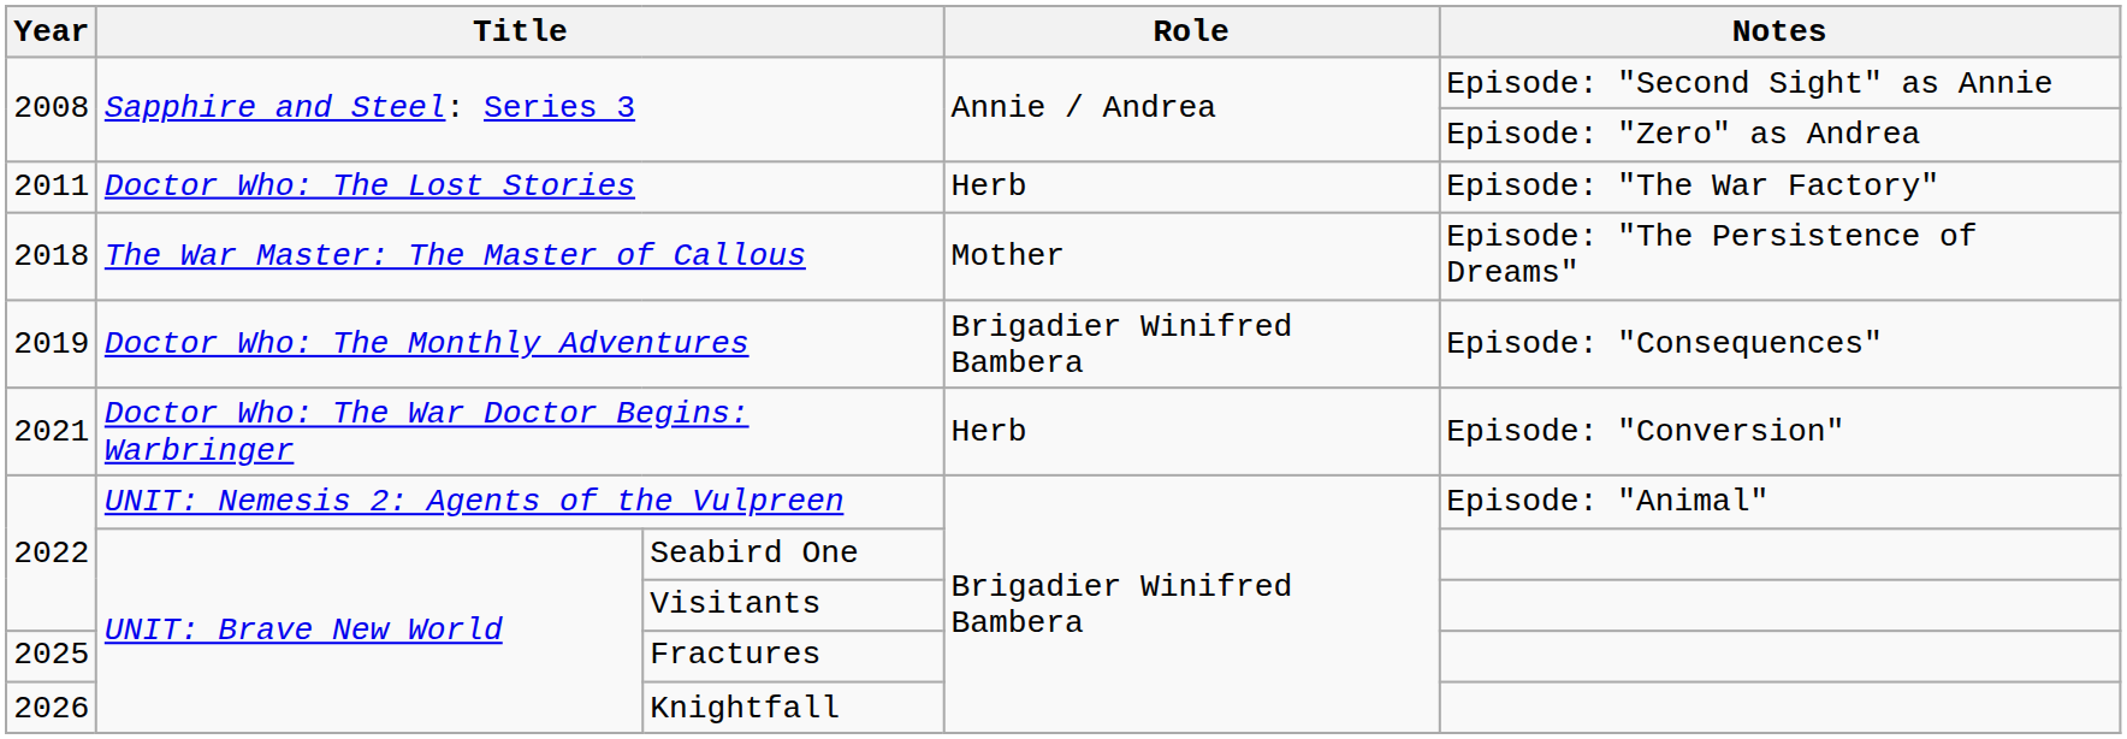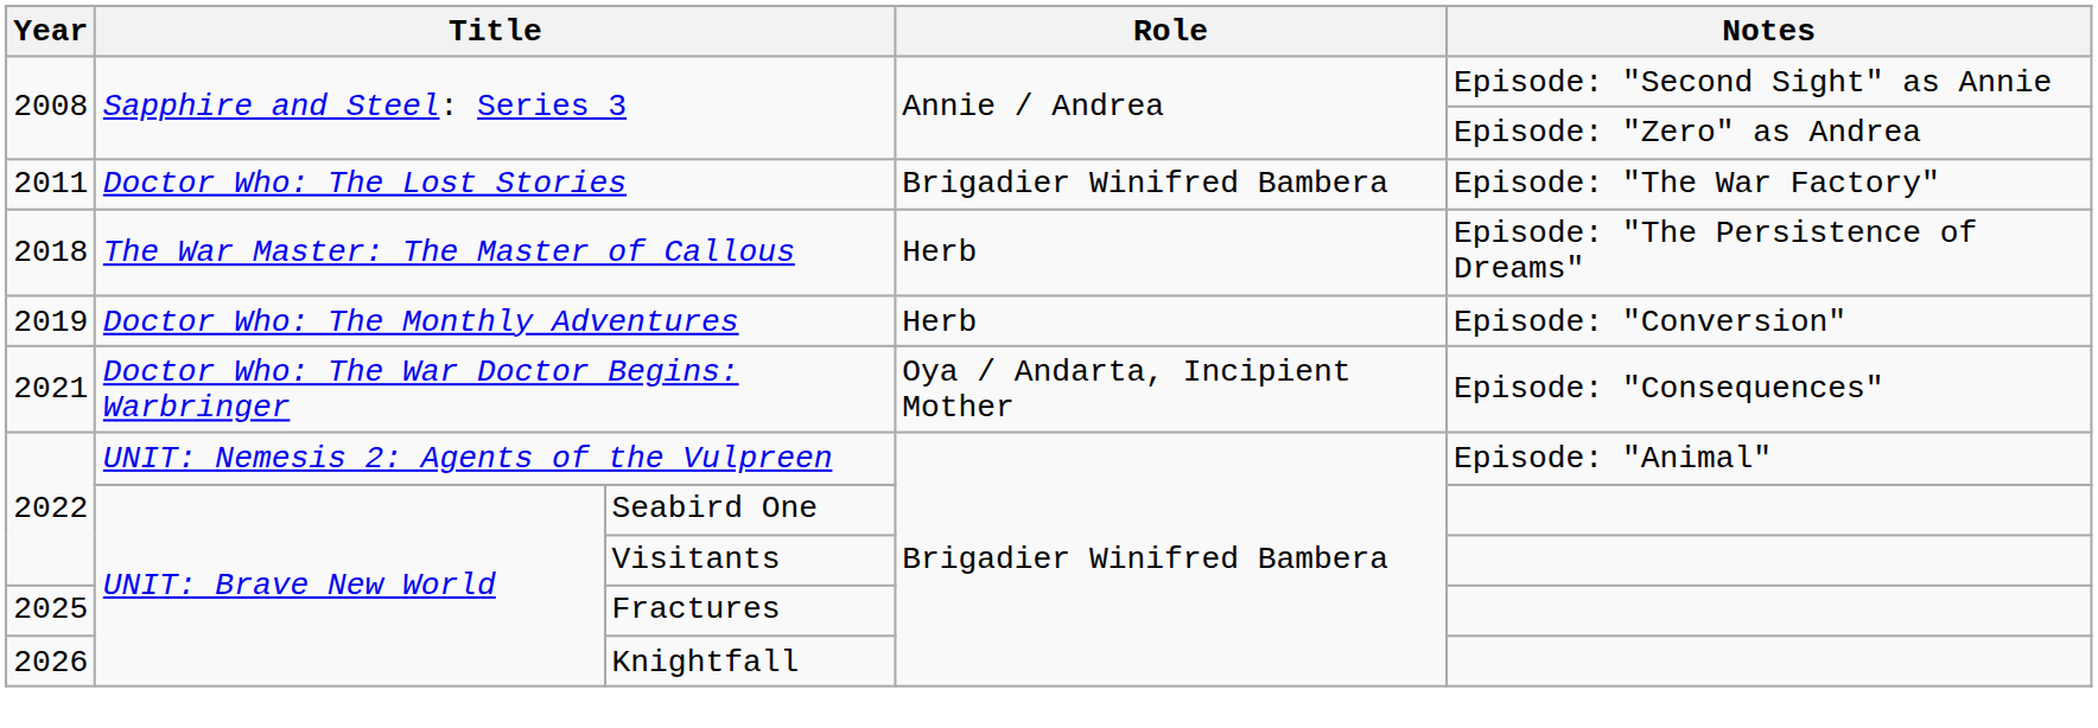Doctor Who: The Lost Stories | Role: Herb -> Brigadier Winifred Bambera
The War Master: The Master of Callous | Role: Mother -> Herb
Doctor Who: The Monthly Adventures | Role: Brigadier Winifred Bambera -> Herb
Doctor Who: The Monthly Adventures | Notes: Episode: "Consequences" -> Episode: "Conversion"
Doctor Who: The War Doctor Begins: Warbringer | Role: Herb -> Oya / Andarta, Incipient Mother
Doctor Who: The War Doctor Begins: Warbringer | Notes: Episode: "Conversion" -> Episode: "Consequences"
